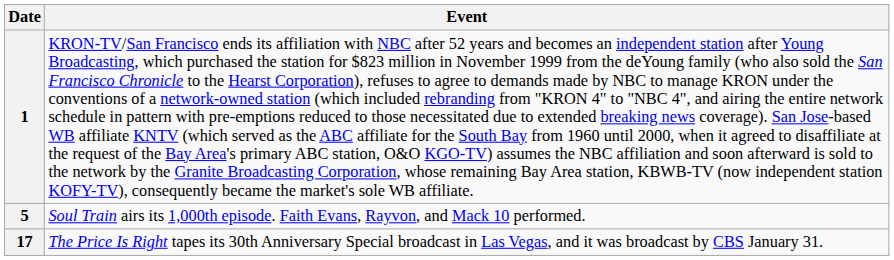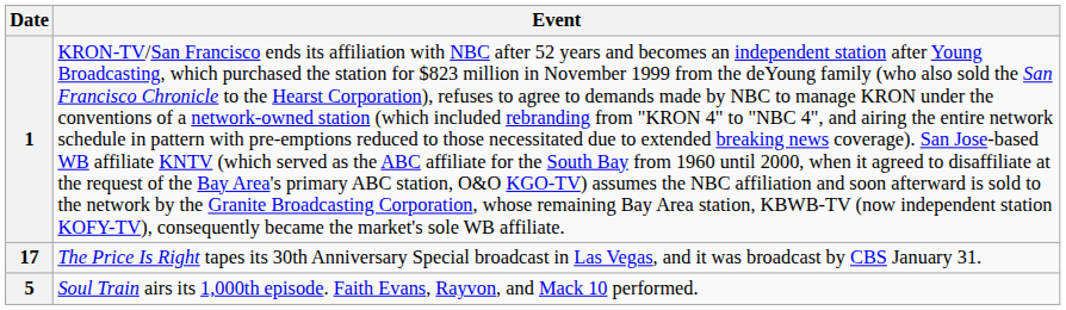rows swapped: 5 <-> 17
